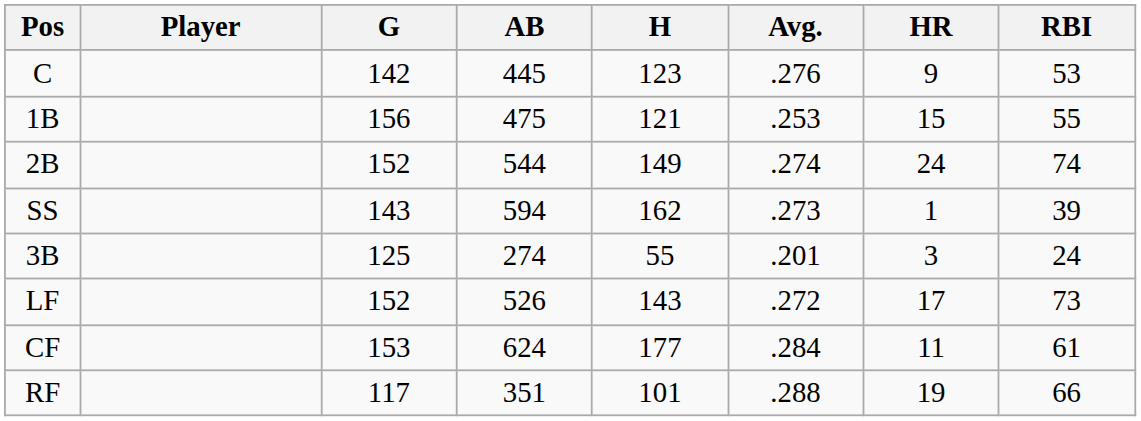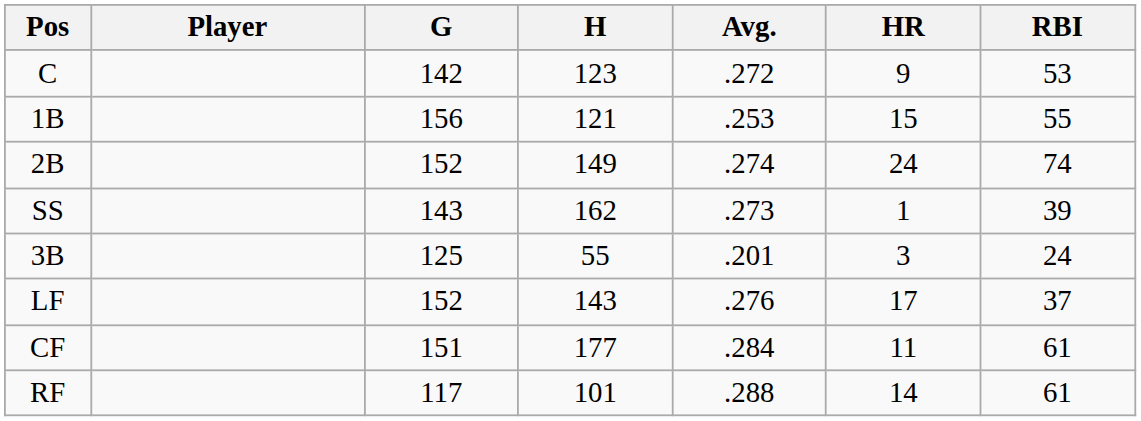- column: AB | 445 | 475 | 544 | 594 | 274 | 526 | 624 | 351
C | Avg.: .276 -> .272
LF | Avg.: .272 -> .276
LF | RBI: 73 -> 37
CF | G: 153 -> 151
RF | HR: 19 -> 14
RF | RBI: 66 -> 61
